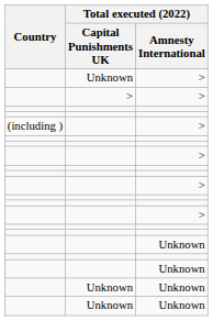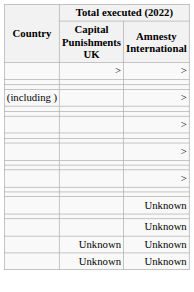- row: Unknown | >
